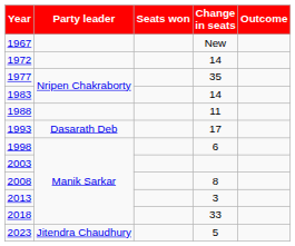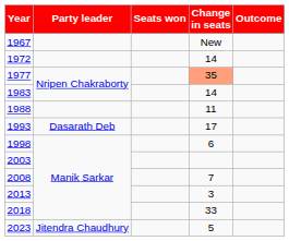1977 | Change in seats: no background -> lightsalmon background
2008 | Change in seats: 8 -> 7
